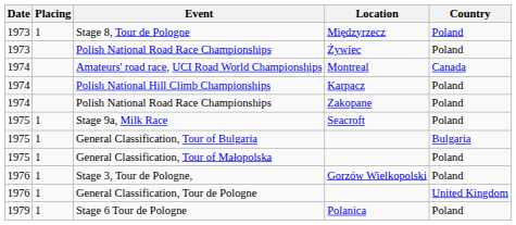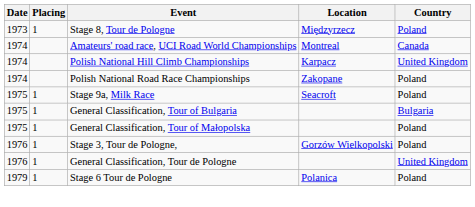- row: 1973 | Polish National Road Race Championships | Żywiec | Poland
Polish National Hill Climb Championships | Country: Poland -> United Kingdom
